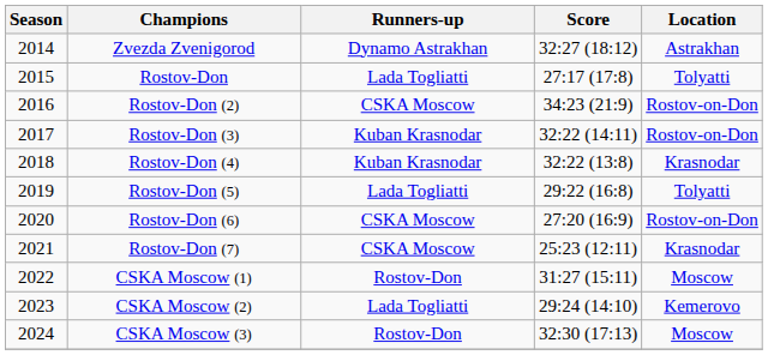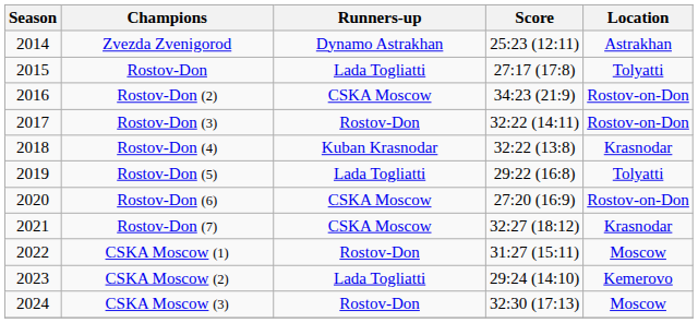Zvezda Zvenigorod | Score: 32:27 (18:12) -> 25:23 (12:11)
Rostov-Don (3) | Runners-up: Kuban Krasnodar -> Rostov-Don
Rostov-Don (7) | Score: 25:23 (12:11) -> 32:27 (18:12)
